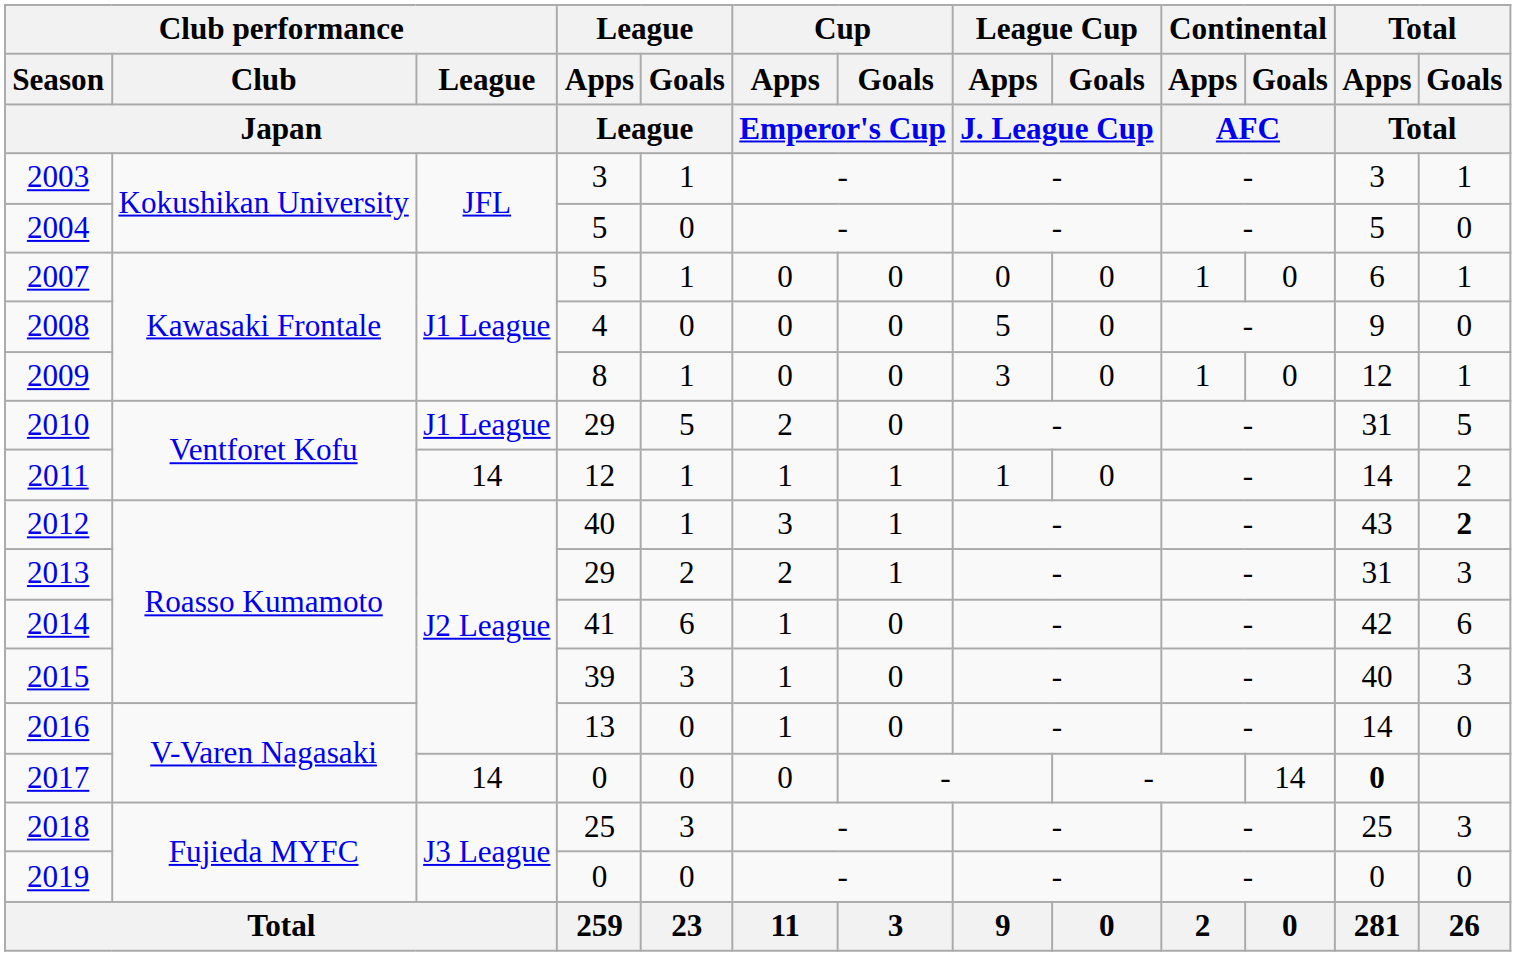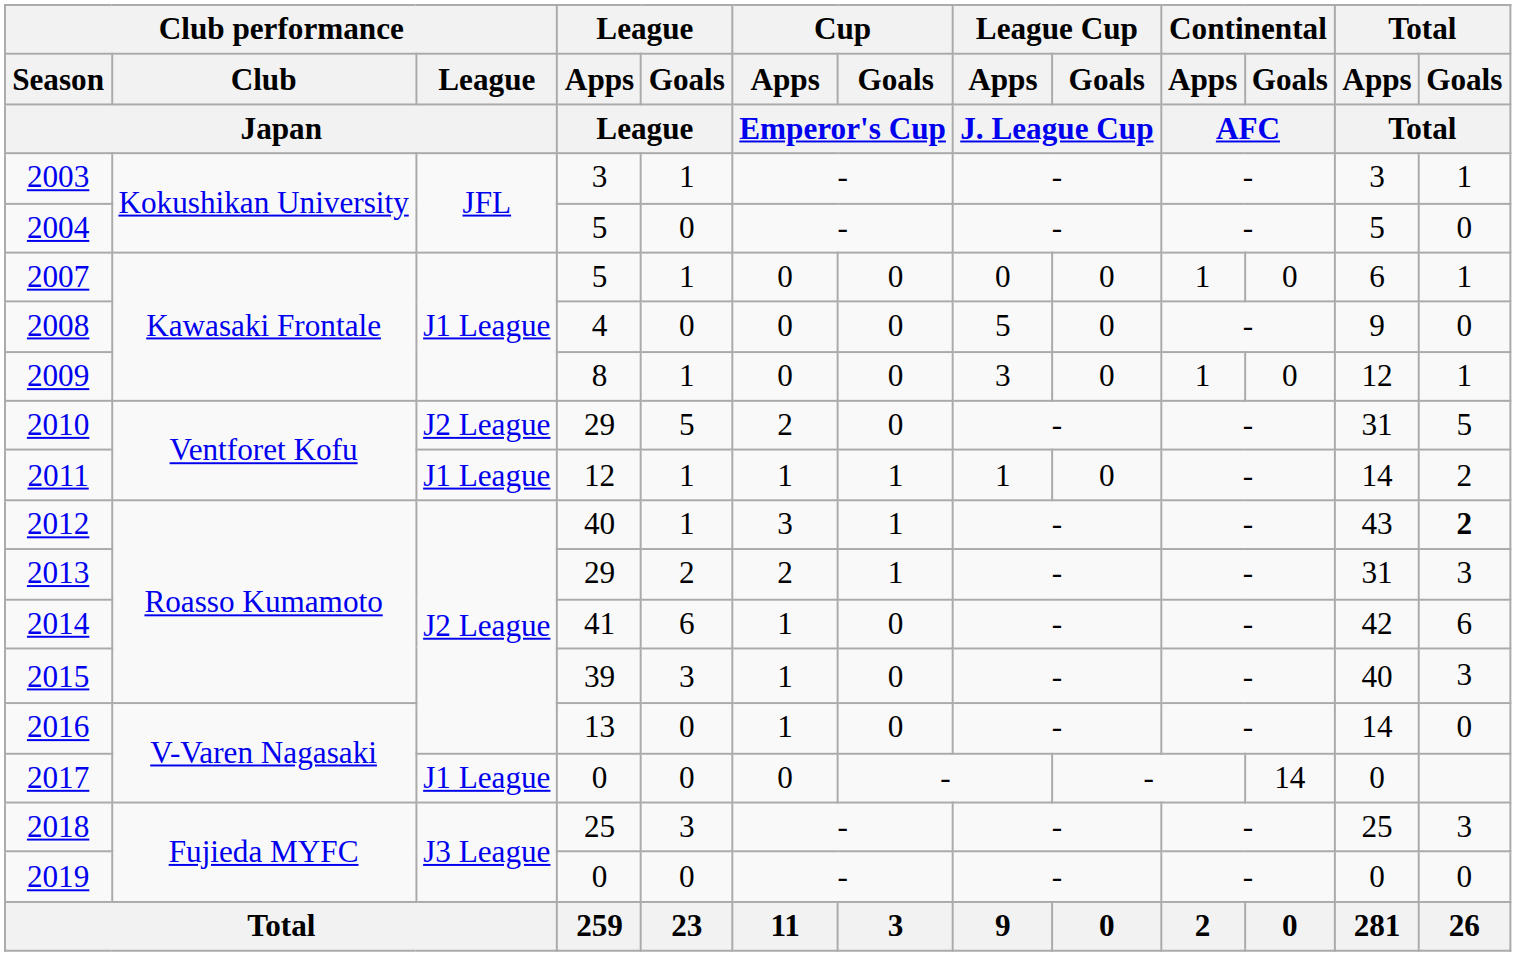2010 | Club performance / League / Japan: J1 League -> J2 League
2011 | Club performance / League / Japan: 14 -> J1 League
2017 | Club performance / League / Japan: 14 -> J1 League
2017 | Total / Apps / Total: bold -> normal
